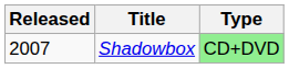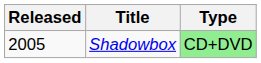Shadowbox | Released: 2007 -> 2005
